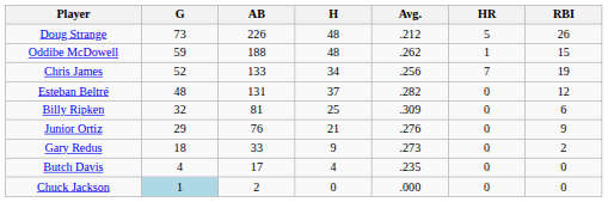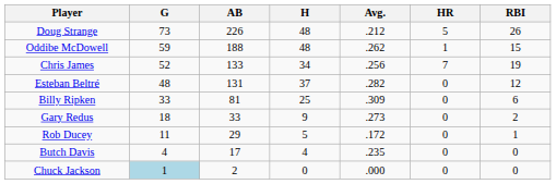Billy Ripken | G: 32 -> 33
- row: Junior Ortiz | 29 | 76 | 21 | .276 | 0 | 9
+ row: Rob Ducey | 11 | 29 | 5 | .172 | 0 | 1
